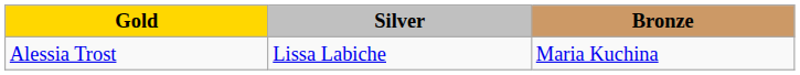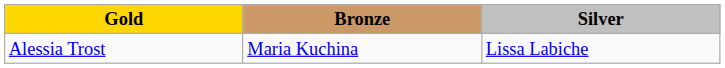columns swapped: Silver <-> Bronze
